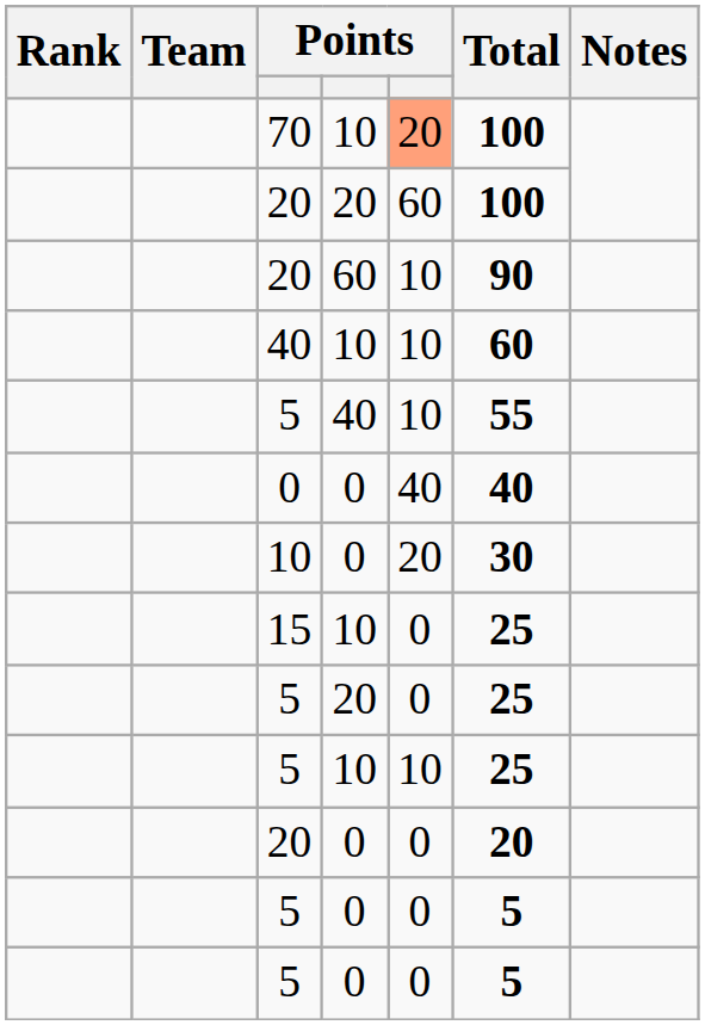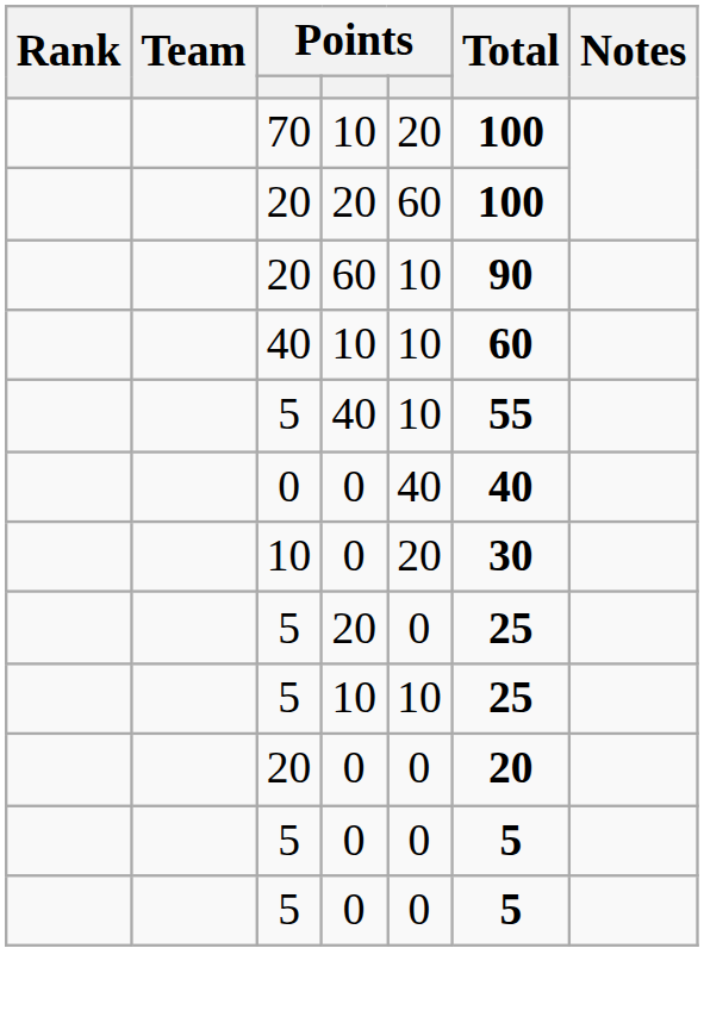70 | column 5: lightsalmon background -> no background
- row: 15 | 10 | 0 | 25
